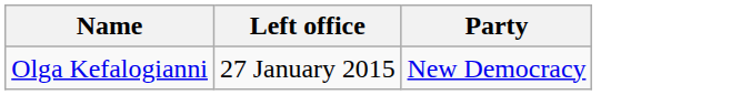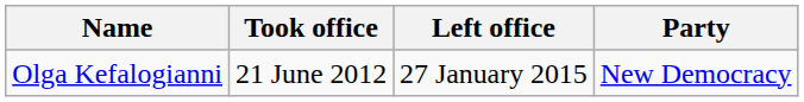+ column: Took office | 21 June 2012
